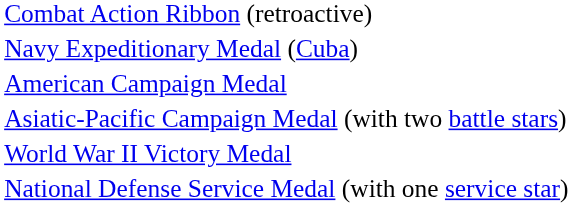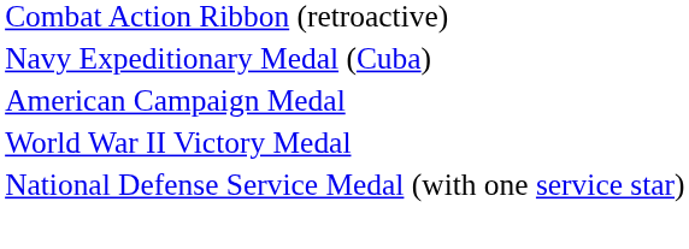- row: Asiatic-Pacific Campaign Medal (with two battle stars)
